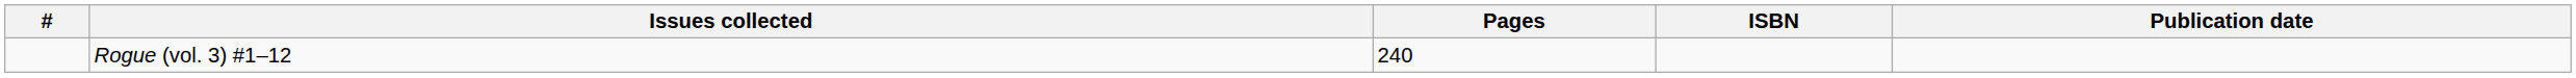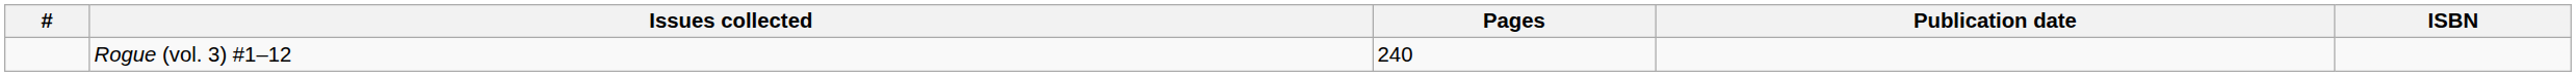columns swapped: Publication date <-> ISBN
